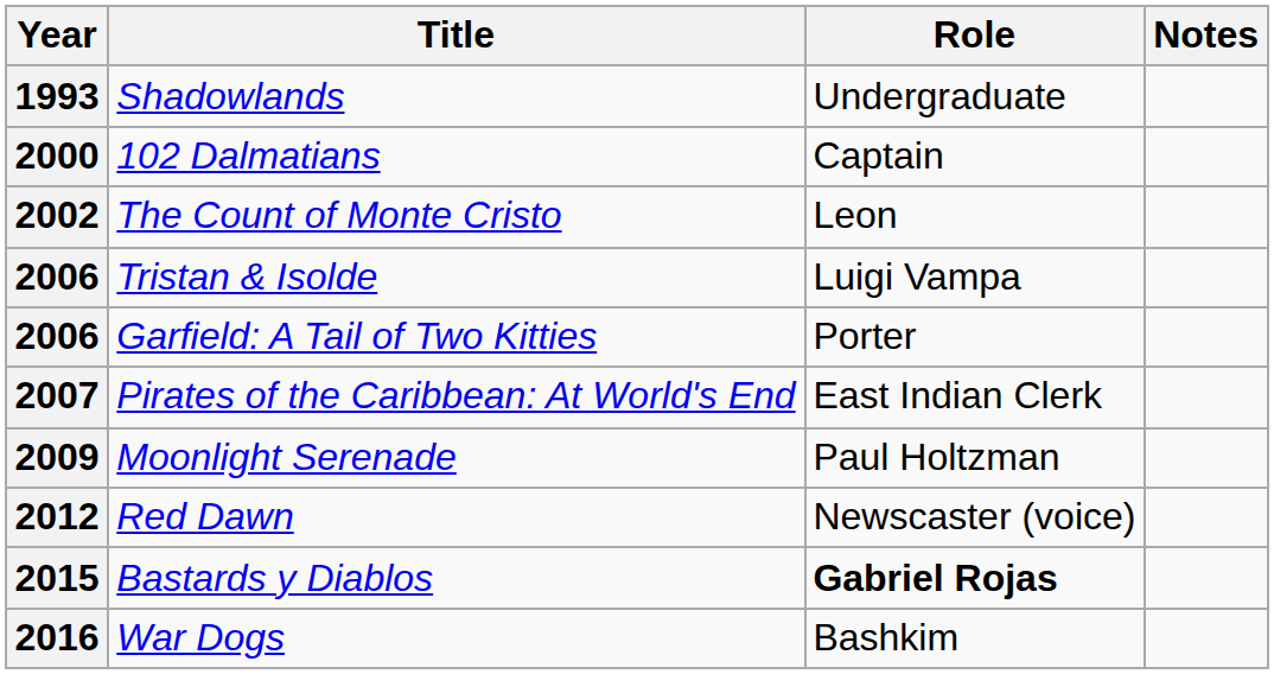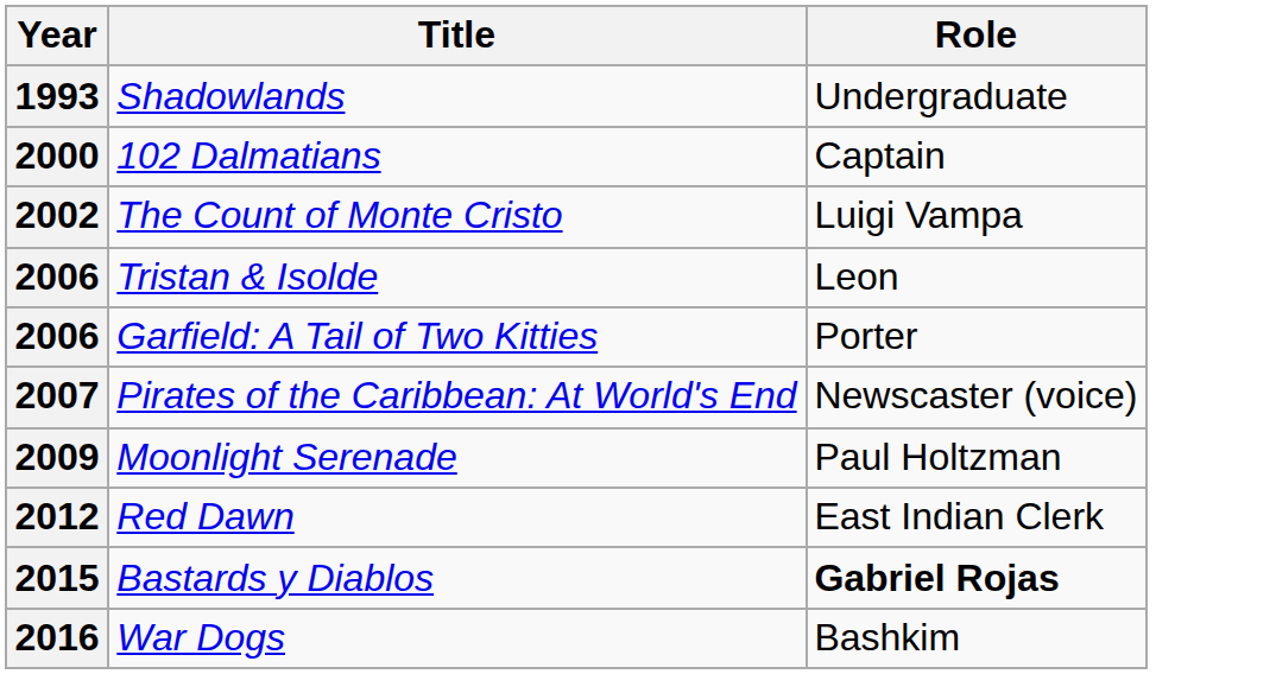- column: Notes
2002 | Role: Leon -> Luigi Vampa
2006 / Tristan & Isolde | Role: Luigi Vampa -> Leon
2007 | Role: East Indian Clerk -> Newscaster (voice)
2012 | Role: Newscaster (voice) -> East Indian Clerk
